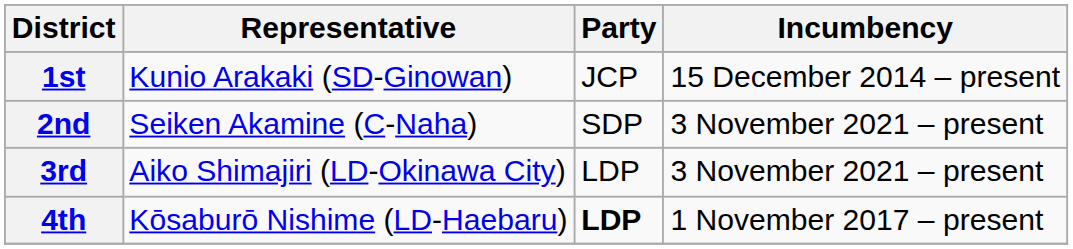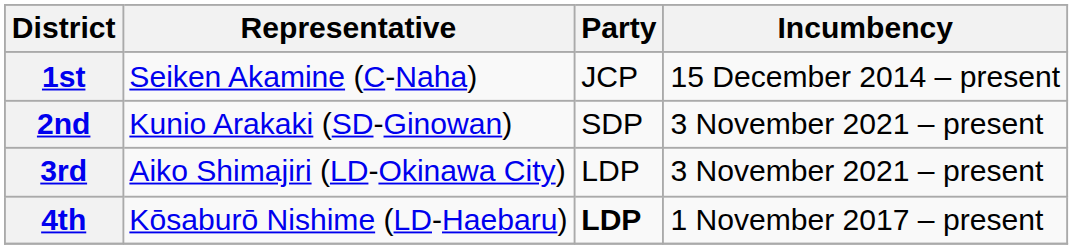1st | Representative: Kunio Arakaki (SD-Ginowan) -> Seiken Akamine (C-Naha)
2nd | Representative: Seiken Akamine (C-Naha) -> Kunio Arakaki (SD-Ginowan)
